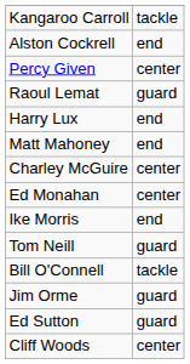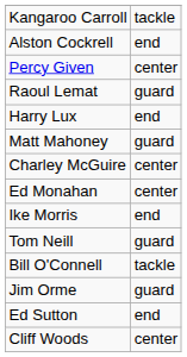Matt Mahoney | column 2: end -> guard
Ed Sutton | column 2: guard -> end
